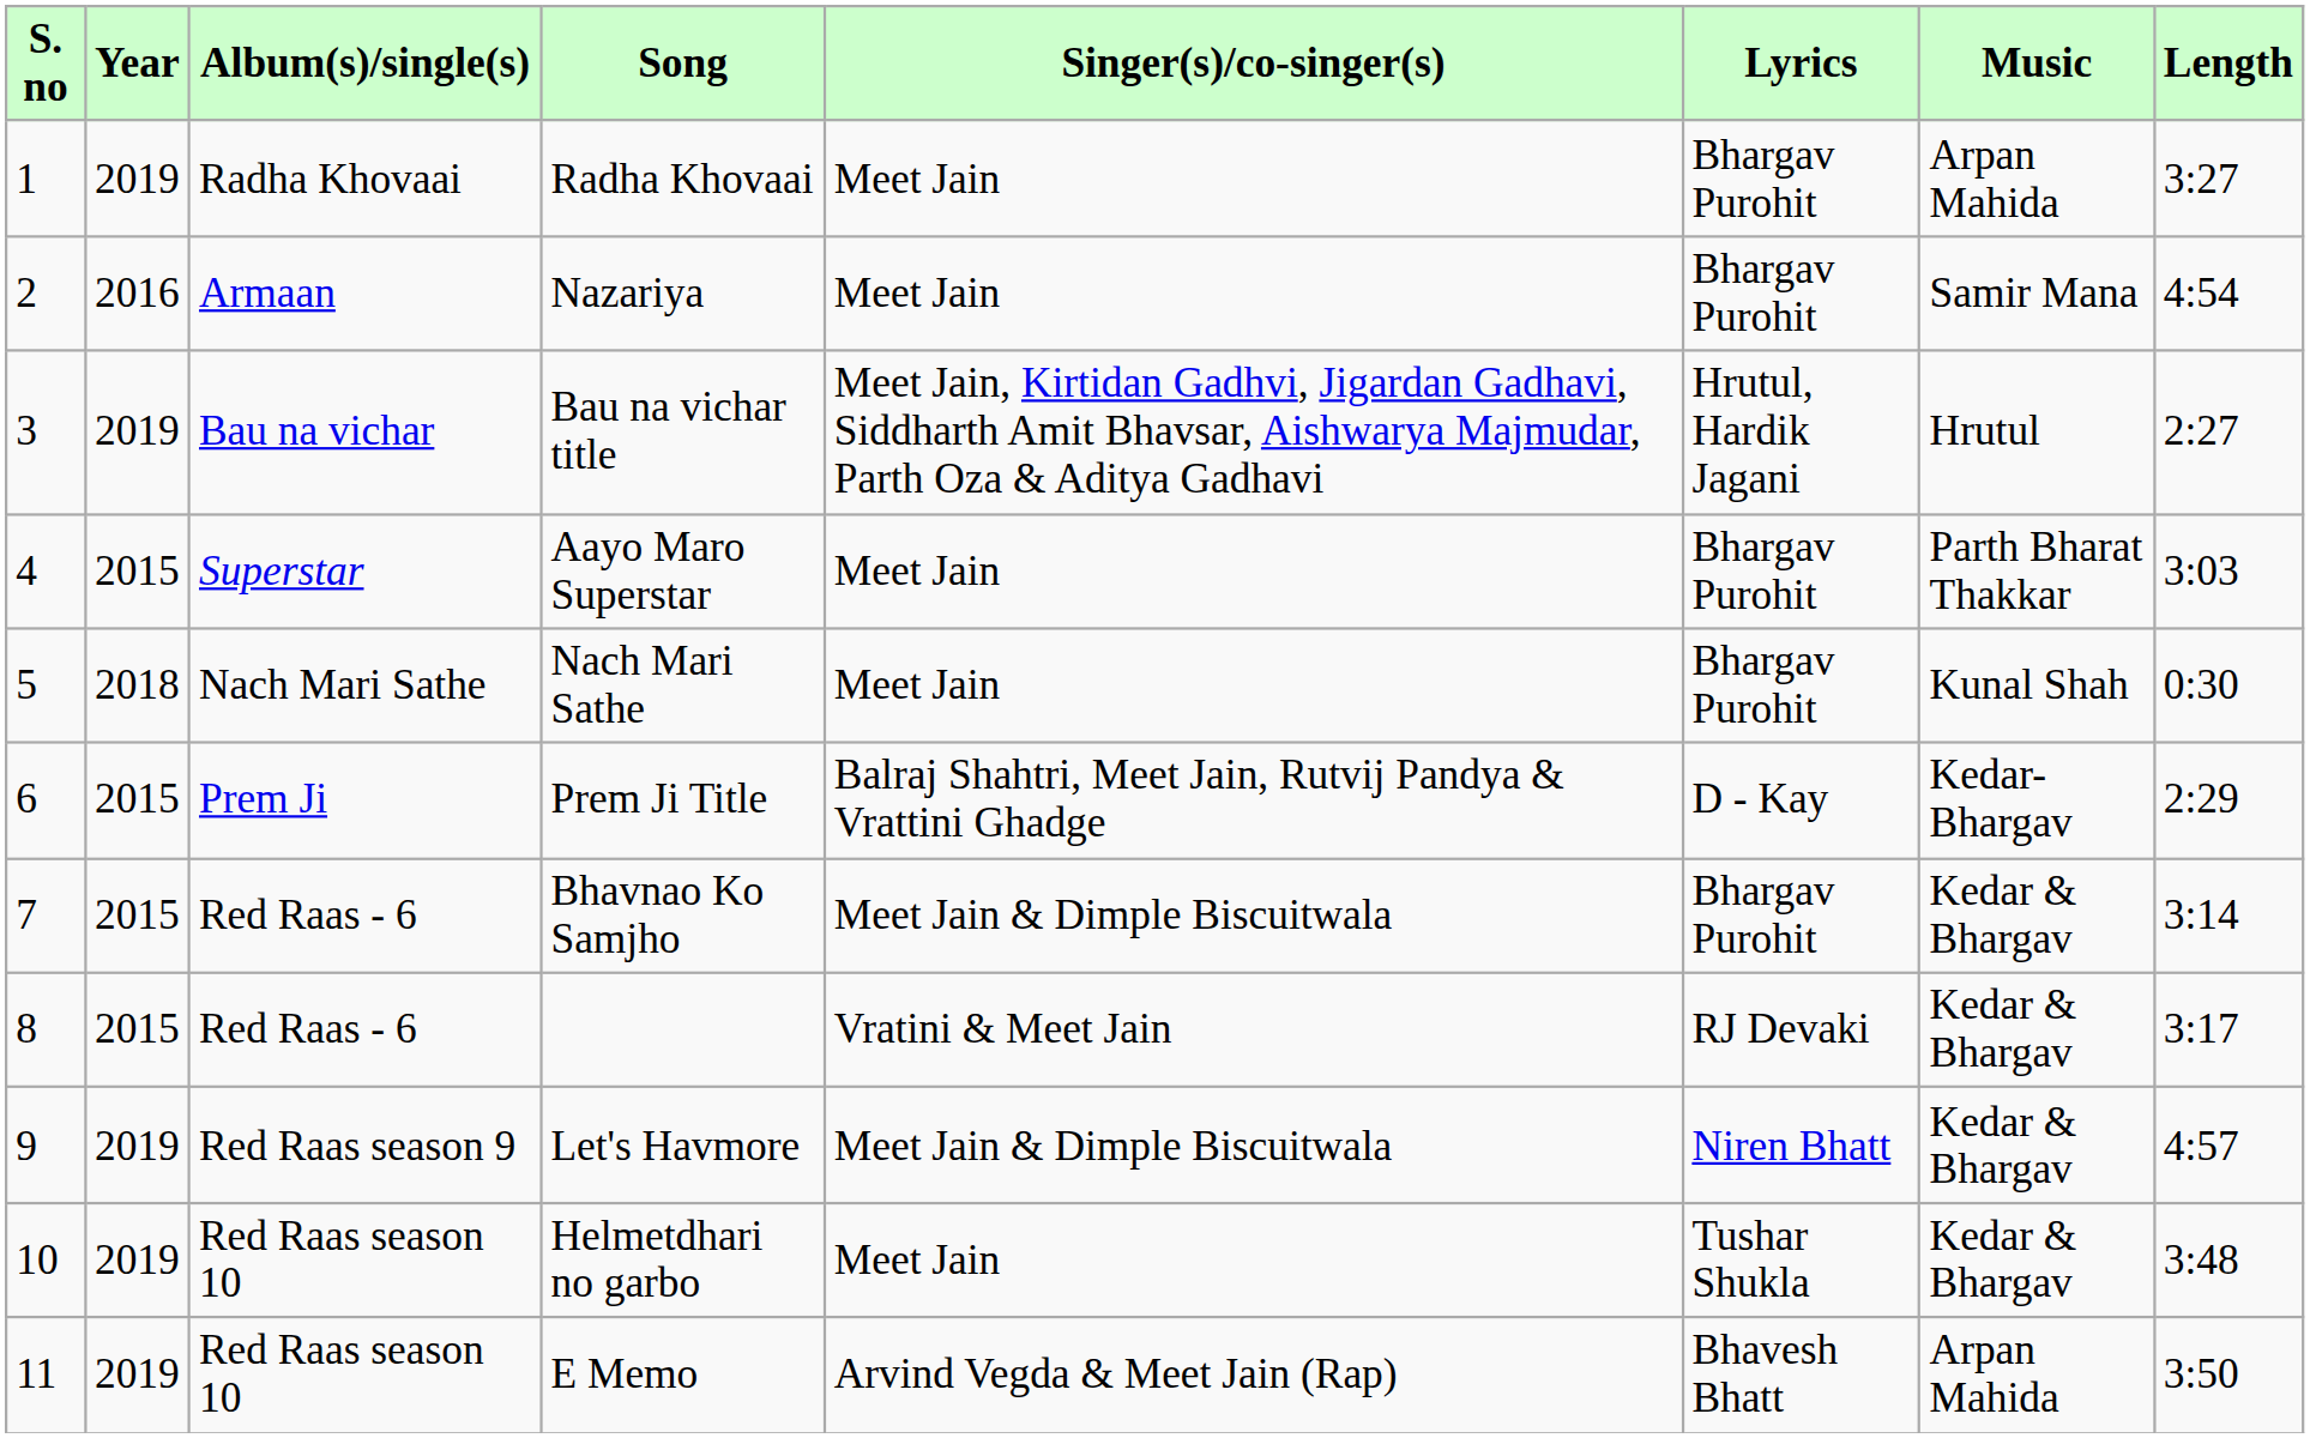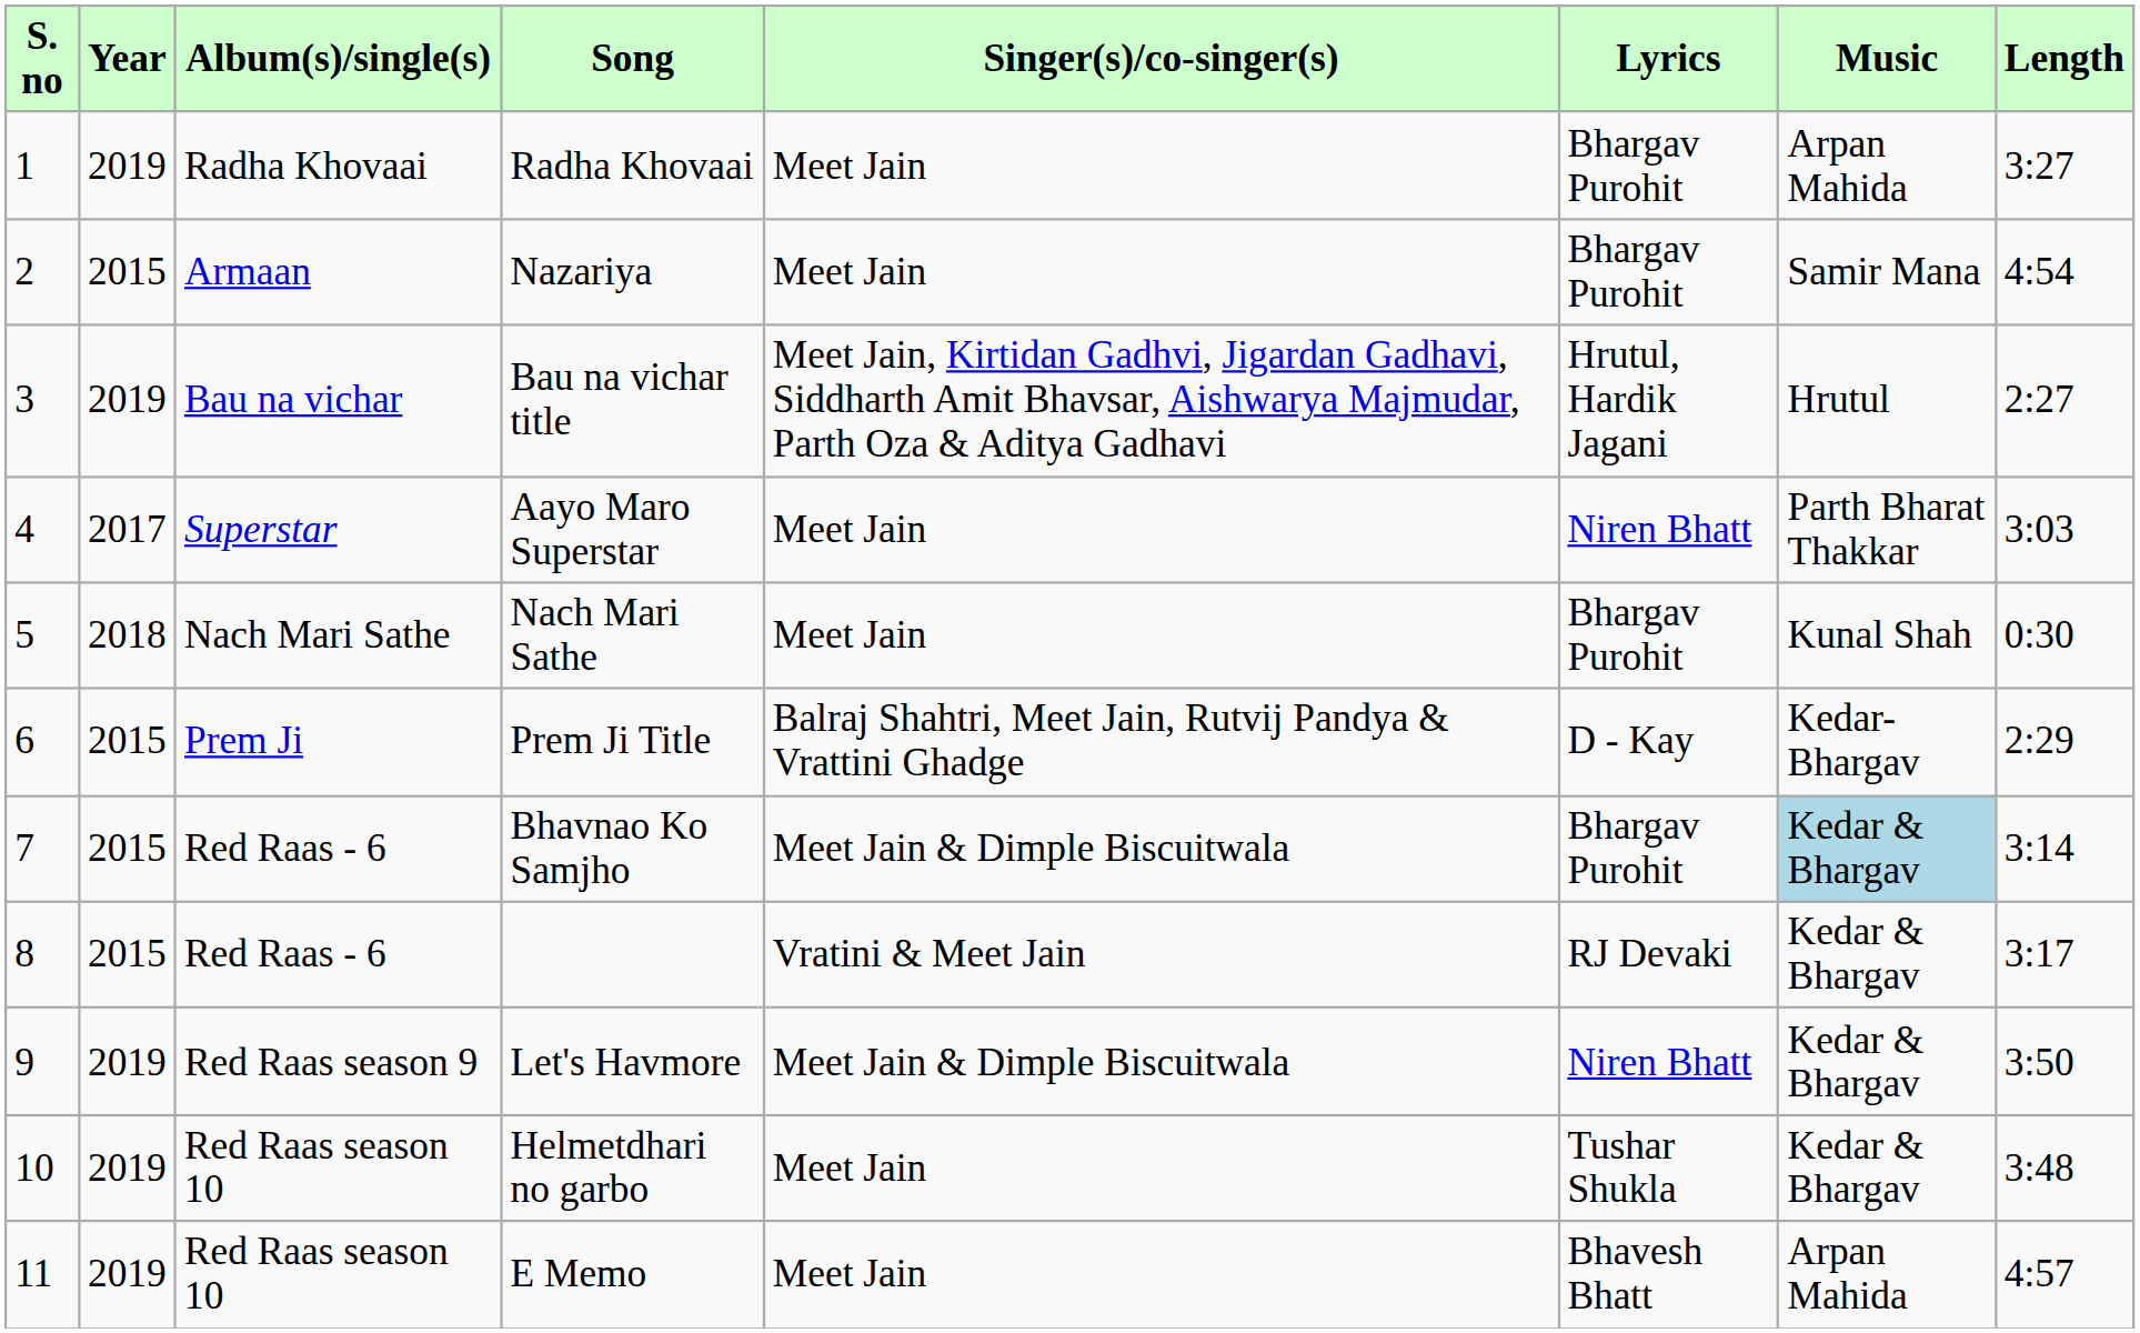Nazariya | Year: 2016 -> 2015
Aayo Maro Superstar | Year: 2015 -> 2017
Aayo Maro Superstar | Lyrics: Bhargav Purohit -> Niren Bhatt
Bhavnao Ko Samjho | Music: no background -> lightblue background
Let's Havmore | Length: 4:57 -> 3:50
E Memo | Singer(s)/co-singer(s): Arvind Vegda & Meet Jain (Rap) -> Meet Jain
E Memo | Length: 3:50 -> 4:57
